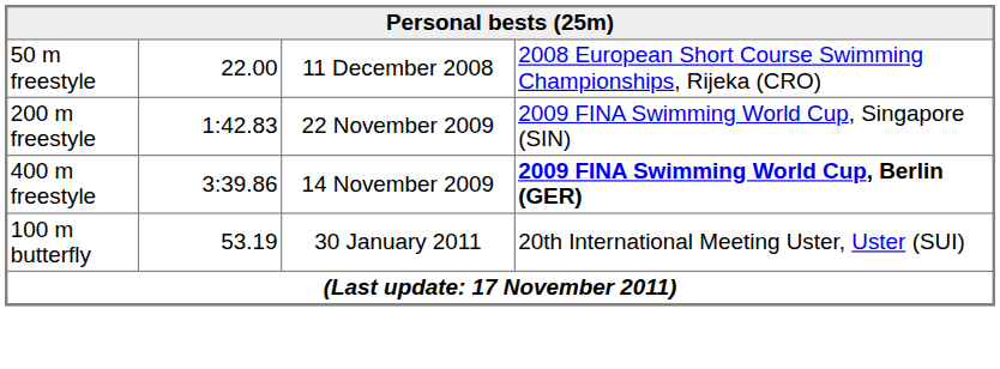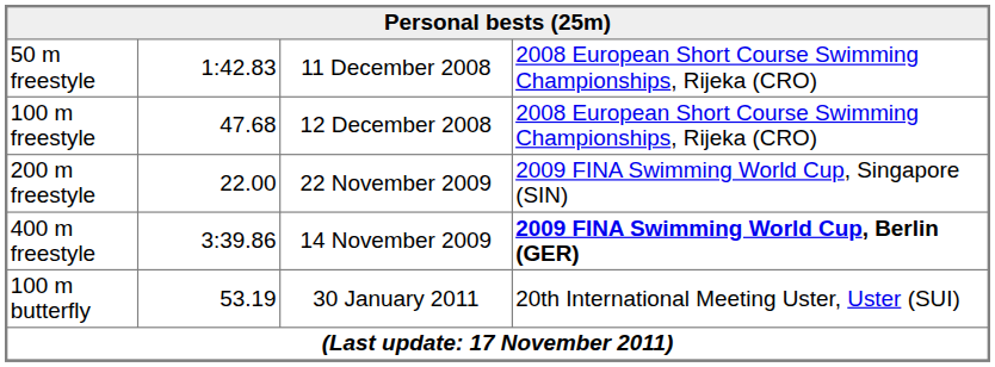50 m freestyle | column 2: 22.00 -> 1:42.83
+ row: 100 m freestyle | 47.68 | 12 December 2008 | 2008 European Short Course Swimming Championships, Rijeka (CRO)
200 m freestyle | column 2: 1:42.83 -> 22.00
